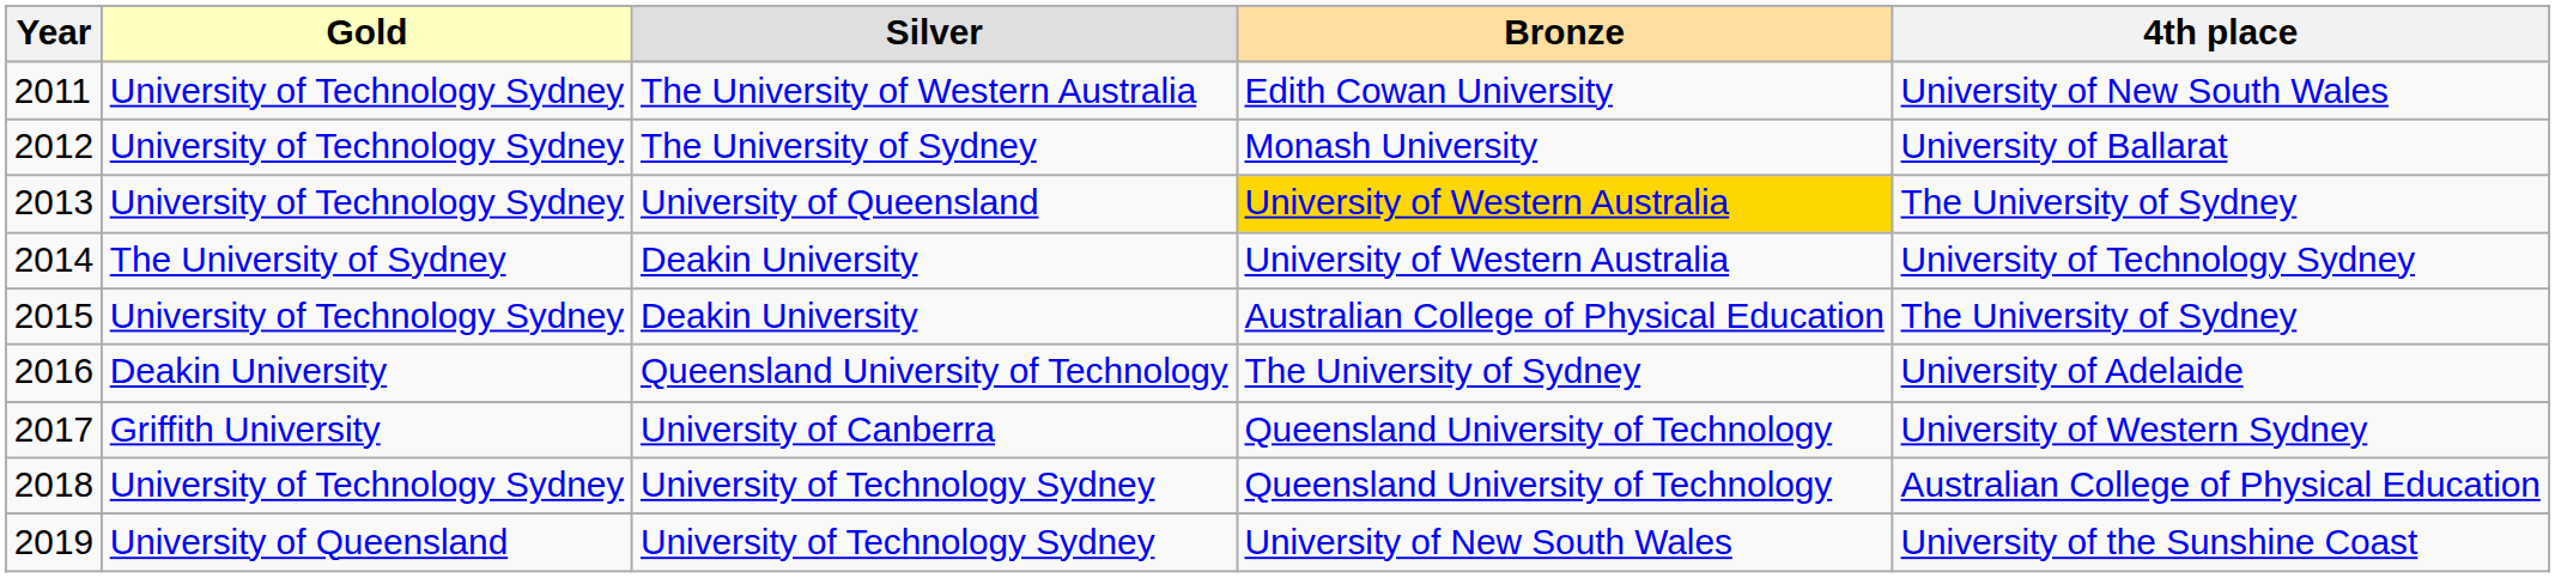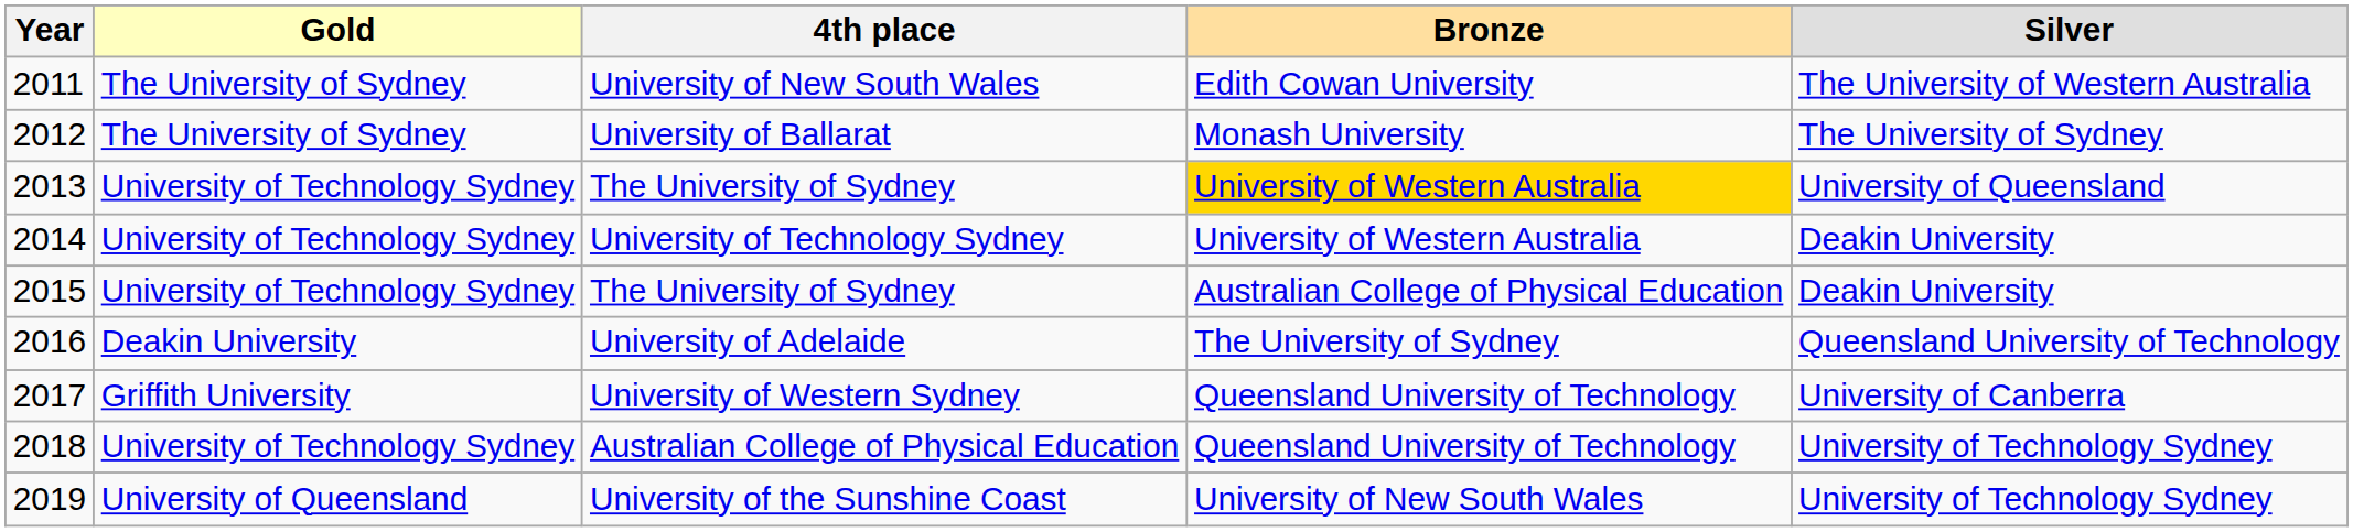columns swapped: Silver <-> 4th place
2011 | Gold: University of Technology Sydney -> The University of Sydney
2012 | Gold: University of Technology Sydney -> The University of Sydney
2014 | Gold: The University of Sydney -> University of Technology Sydney
